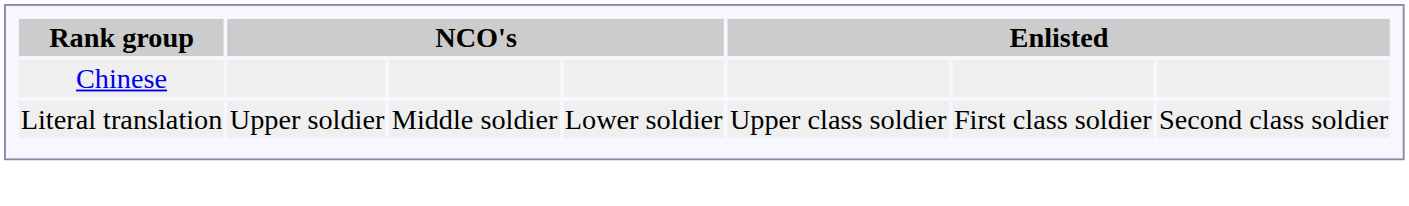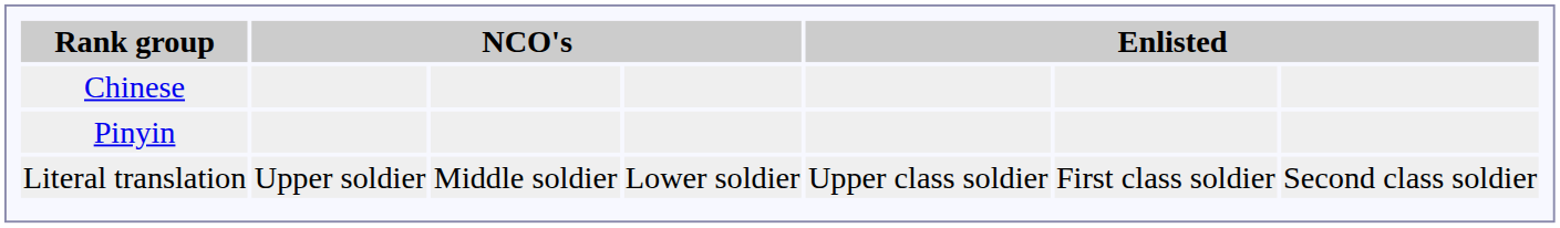+ row: Pinyin
